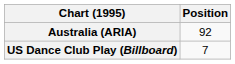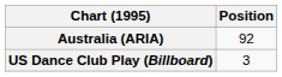US Dance Club Play (Billboard) | Position: 7 -> 3
